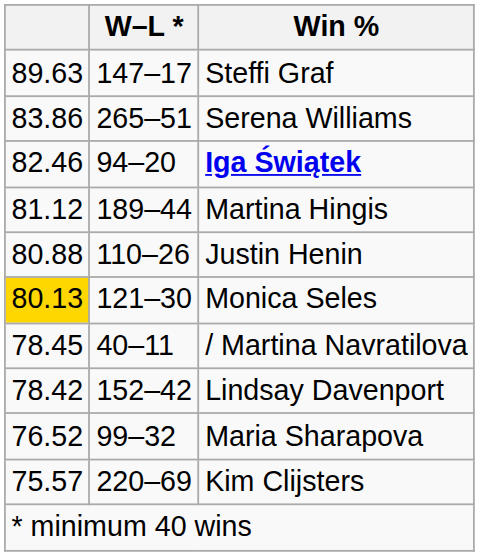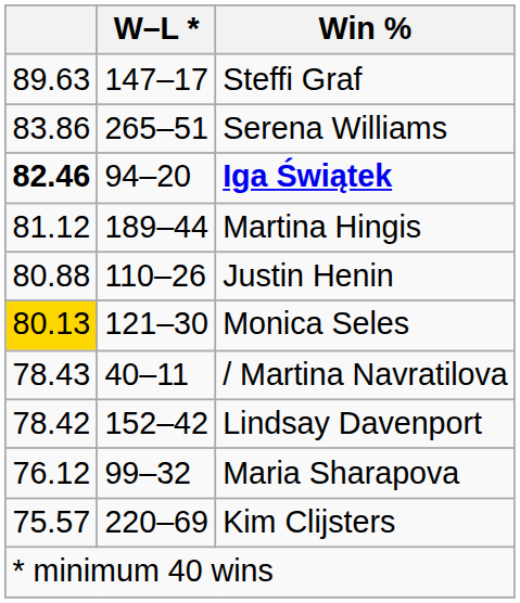Iga Świątek | column 1: normal -> bold
/ Martina Navratilova | column 1: 78.45 -> 78.43
Maria Sharapova | column 1: 76.52 -> 76.12
